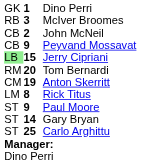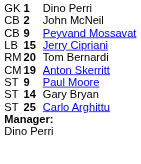- row: RB | 3 | McIver Broomes
Jerry Cipriani | column 1: lightgreen background -> no background
- row: LM | 8 | Rick Titus
